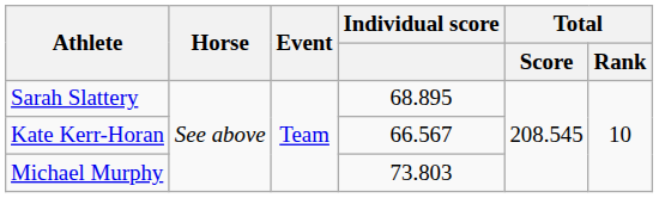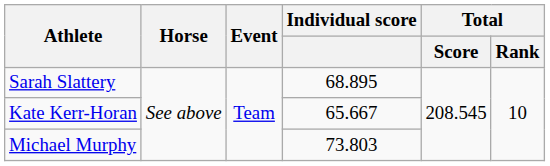Kate Kerr-Horan | Individual score: 66.567 -> 65.667
